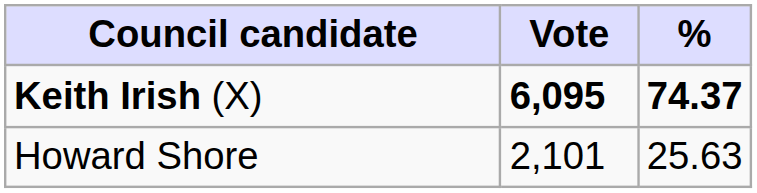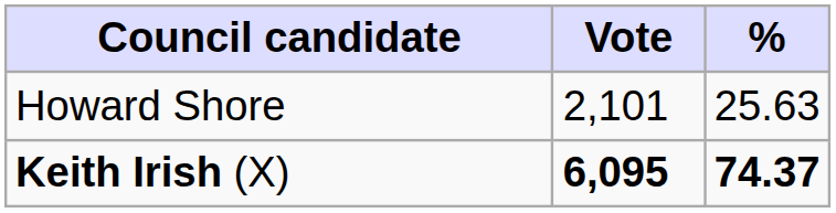rows swapped: Keith Irish (X) <-> Howard Shore
